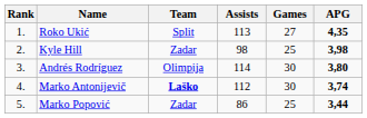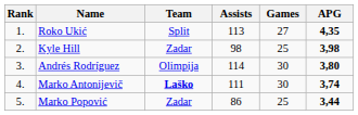Marko Antonijevič | Assists: 112 -> 111
